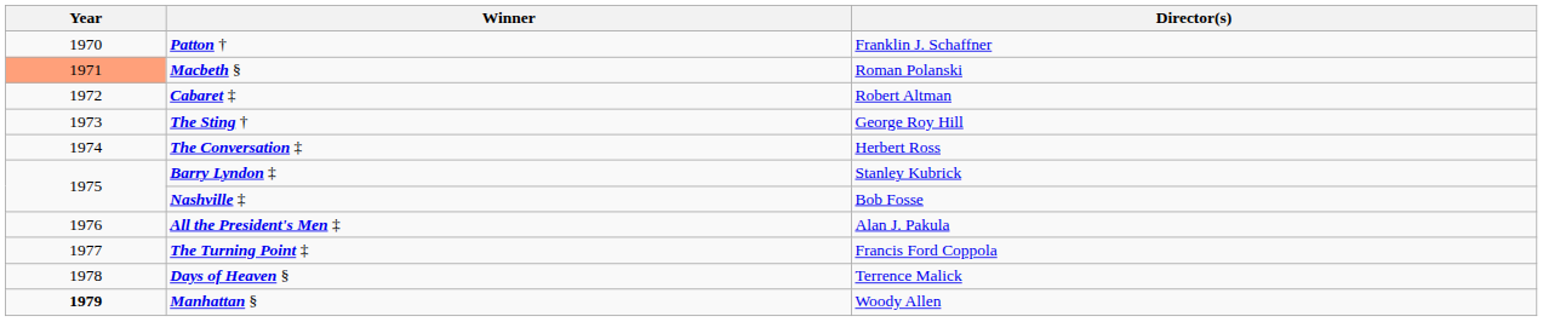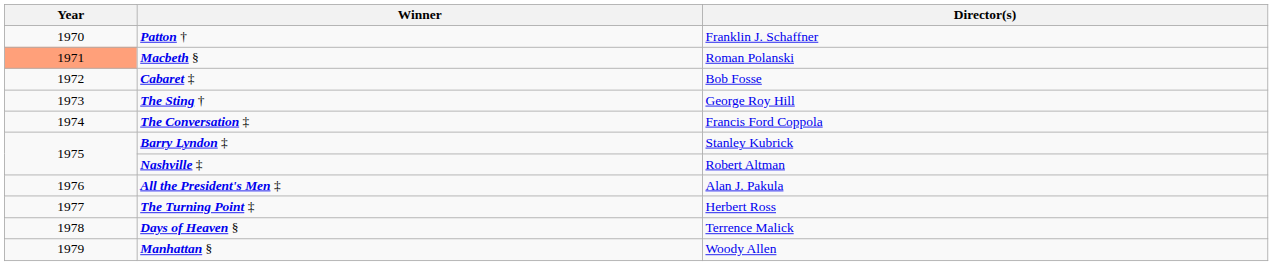Cabaret ‡ | Director(s): Robert Altman -> Bob Fosse
The Conversation ‡ | Director(s): Herbert Ross -> Francis Ford Coppola
Nashville ‡ | Director(s): Bob Fosse -> Robert Altman
The Turning Point ‡ | Director(s): Francis Ford Coppola -> Herbert Ross
Manhattan § | Year: bold -> normal
